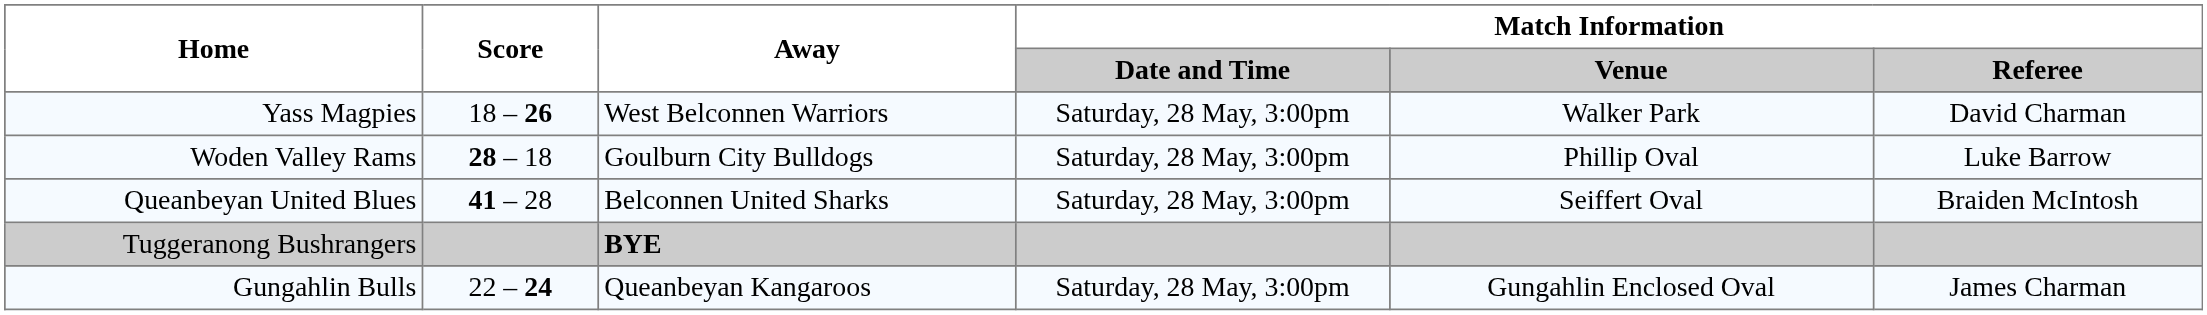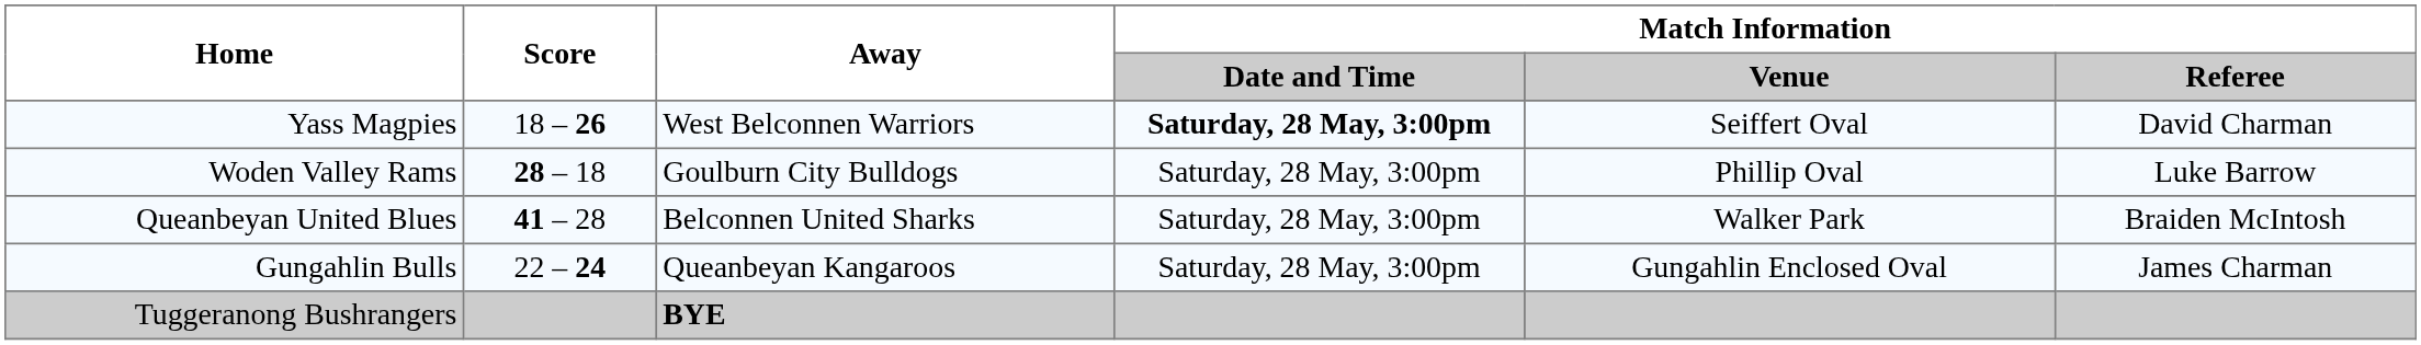Yass Magpies | Match Information / Date and Time: normal -> bold
Yass Magpies | Match Information / Venue: Walker Park -> Seiffert Oval
Queanbeyan United Blues | Match Information / Venue: Seiffert Oval -> Walker Park
rows swapped: Gungahlin Bulls <-> Tuggeranong Bushrangers
